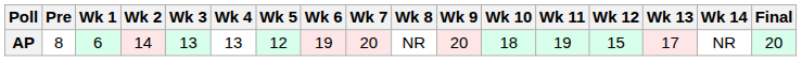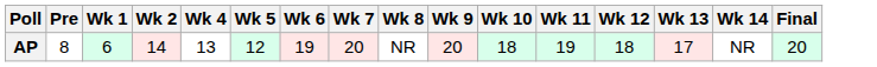- column: Wk 3 | 13
AP | Wk 12: 15 -> 18
